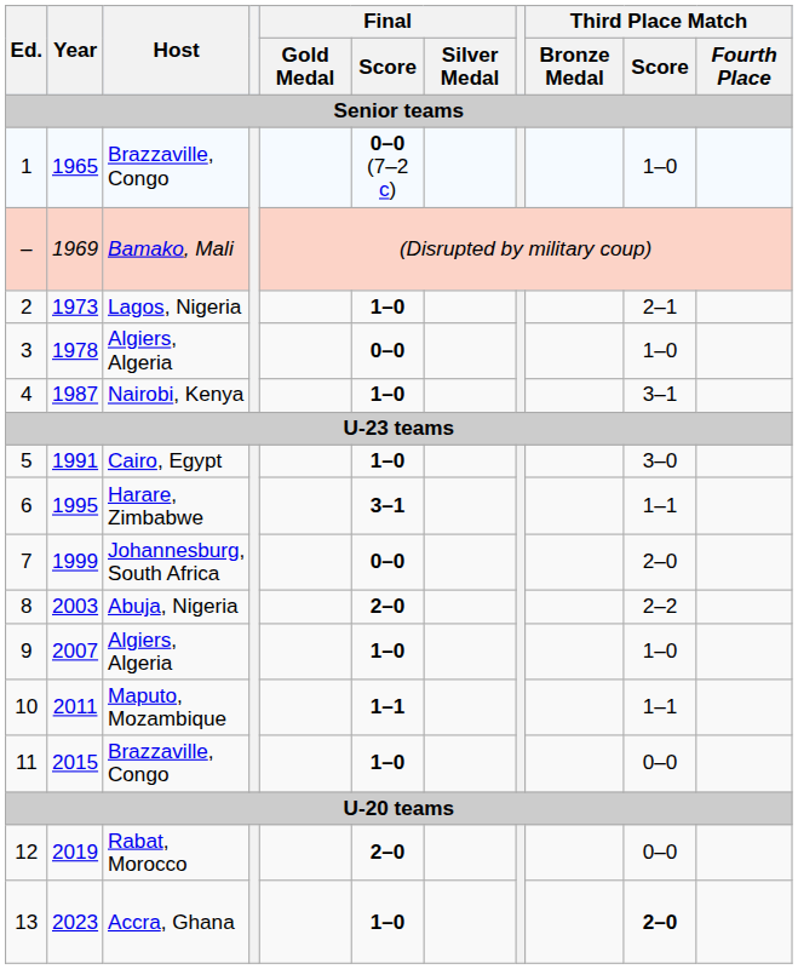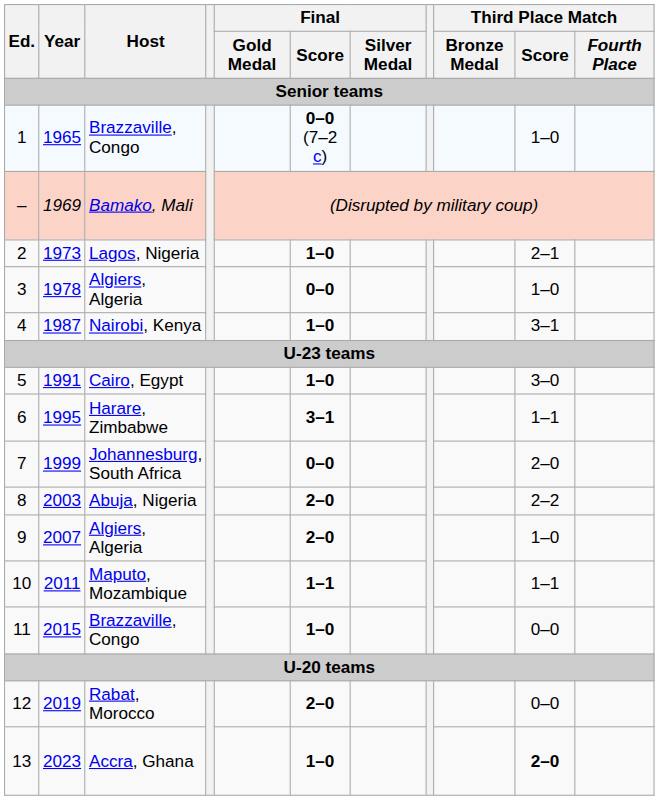9 | Final / Score: 1–0 -> 2–0
